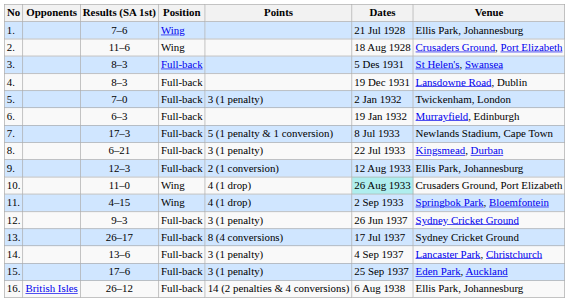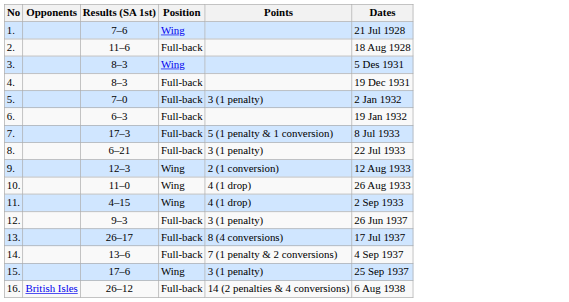- column: Venue | Ellis Park, Johannesburg | Crusaders Ground, Port Elizabeth | St Helen's, Swansea | Lansdowne Road, Dublin | Twickenham, London | Murrayfield, Edinburgh | Newlands Stadium, Cape Town | Kingsmead, Durban | Ellis Park, Johannesburg | Crusaders Ground, Port Elizabeth | Springbok Park, Bloemfontein | Sydney Cricket Ground | Sydney Cricket Ground | Lancaster Park, Christchurch | Eden Park, Auckland | Ellis Park, Johannesburg
2. | Position: Wing -> Full-back
3. | Position: Full-back -> Wing
9. | Position: Full-back -> Wing
10. | Dates: paleturquoise background -> no background
14. | Points: 3 (1 penalty) -> 7 (1 penalty & 2 conversions)
15. | Position: Full-back -> Wing
